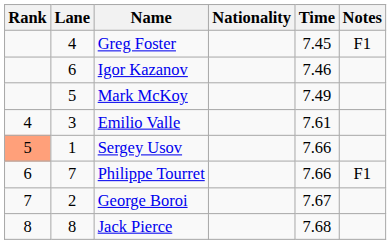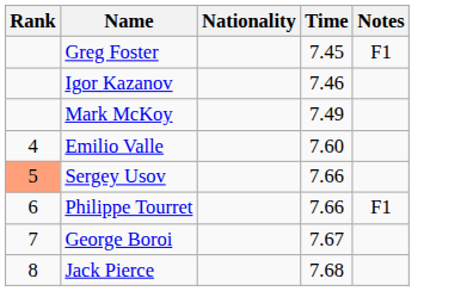- column: Lane | 4 | 6 | 5 | 3 | 1 | 7 | 2 | 8
Emilio Valle | Time: 7.61 -> 7.60
